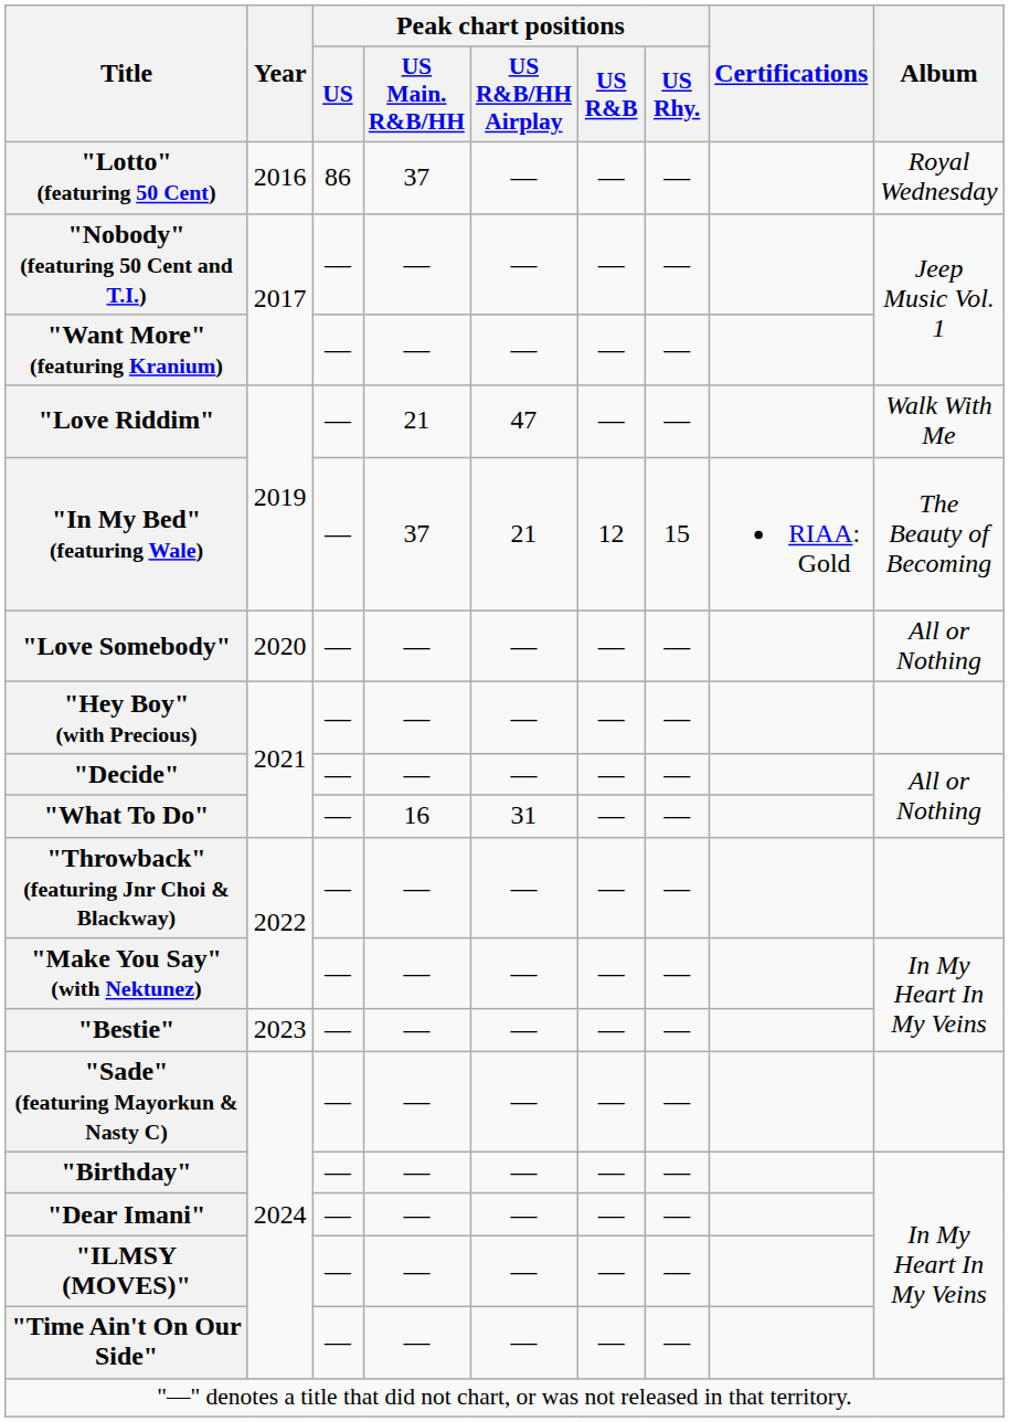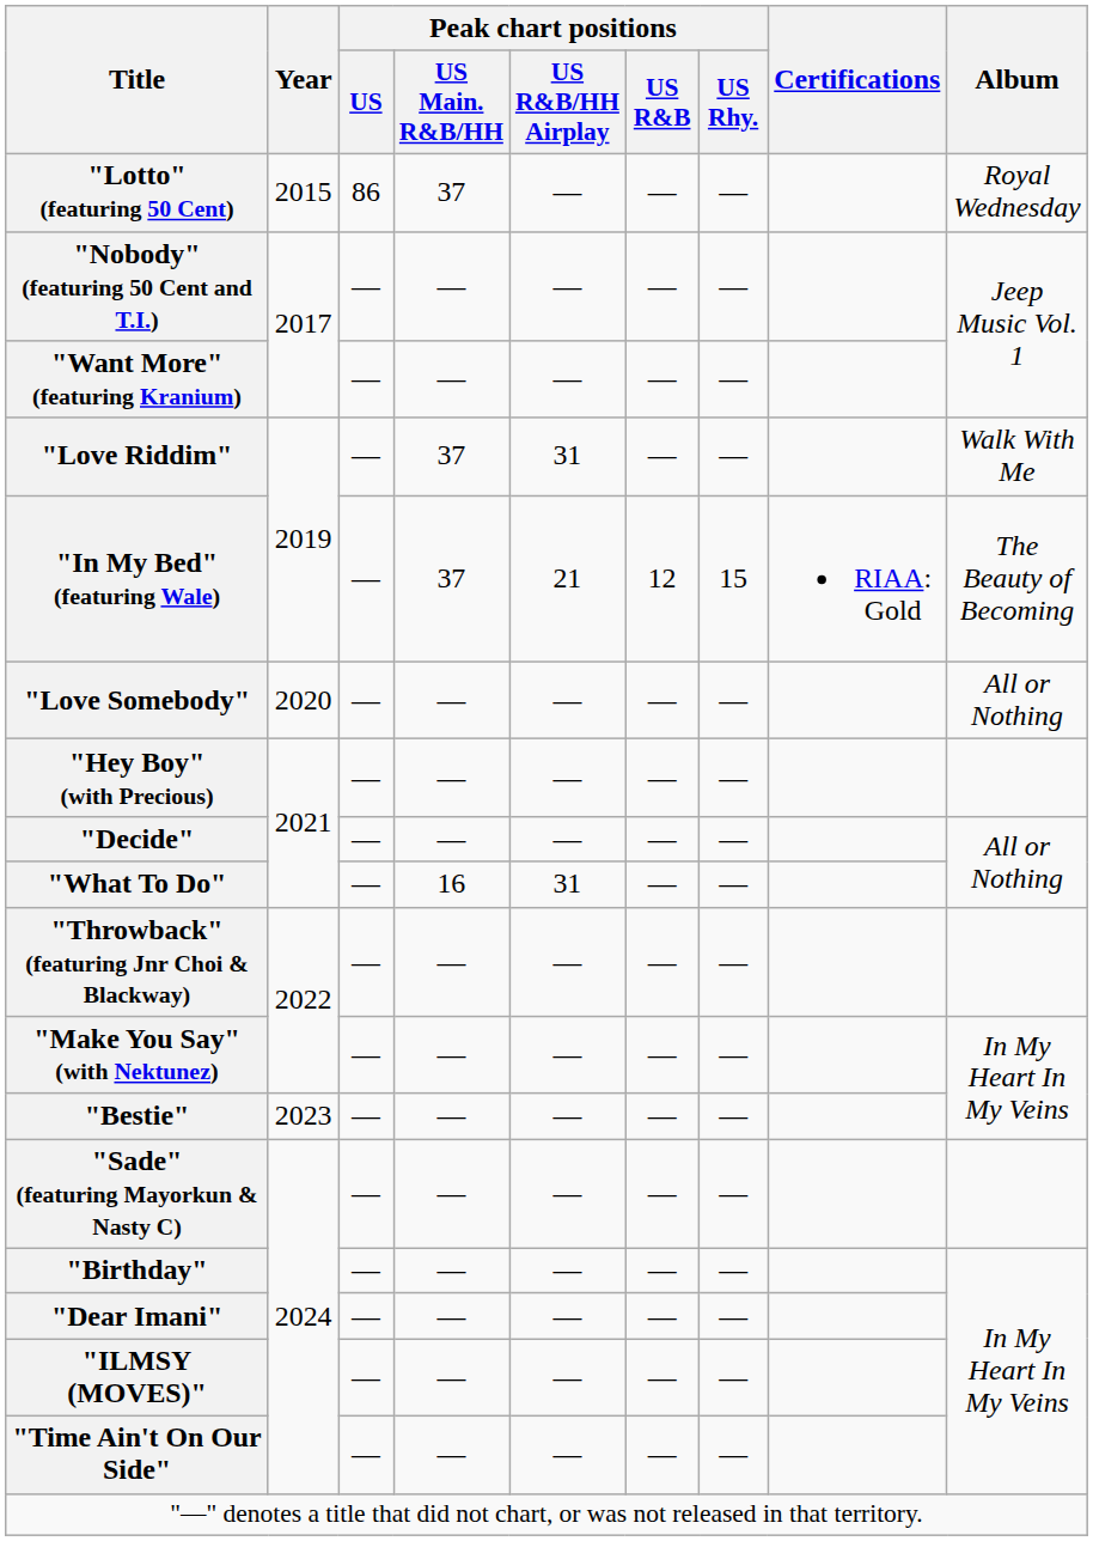"Lotto" (featuring 50 Cent) | Year: 2016 -> 2015
"Love Riddim" | Peak chart positions / US Main. R&B/HH: 21 -> 37
"Love Riddim" | Peak chart positions / US R&B/HH Airplay: 47 -> 31
